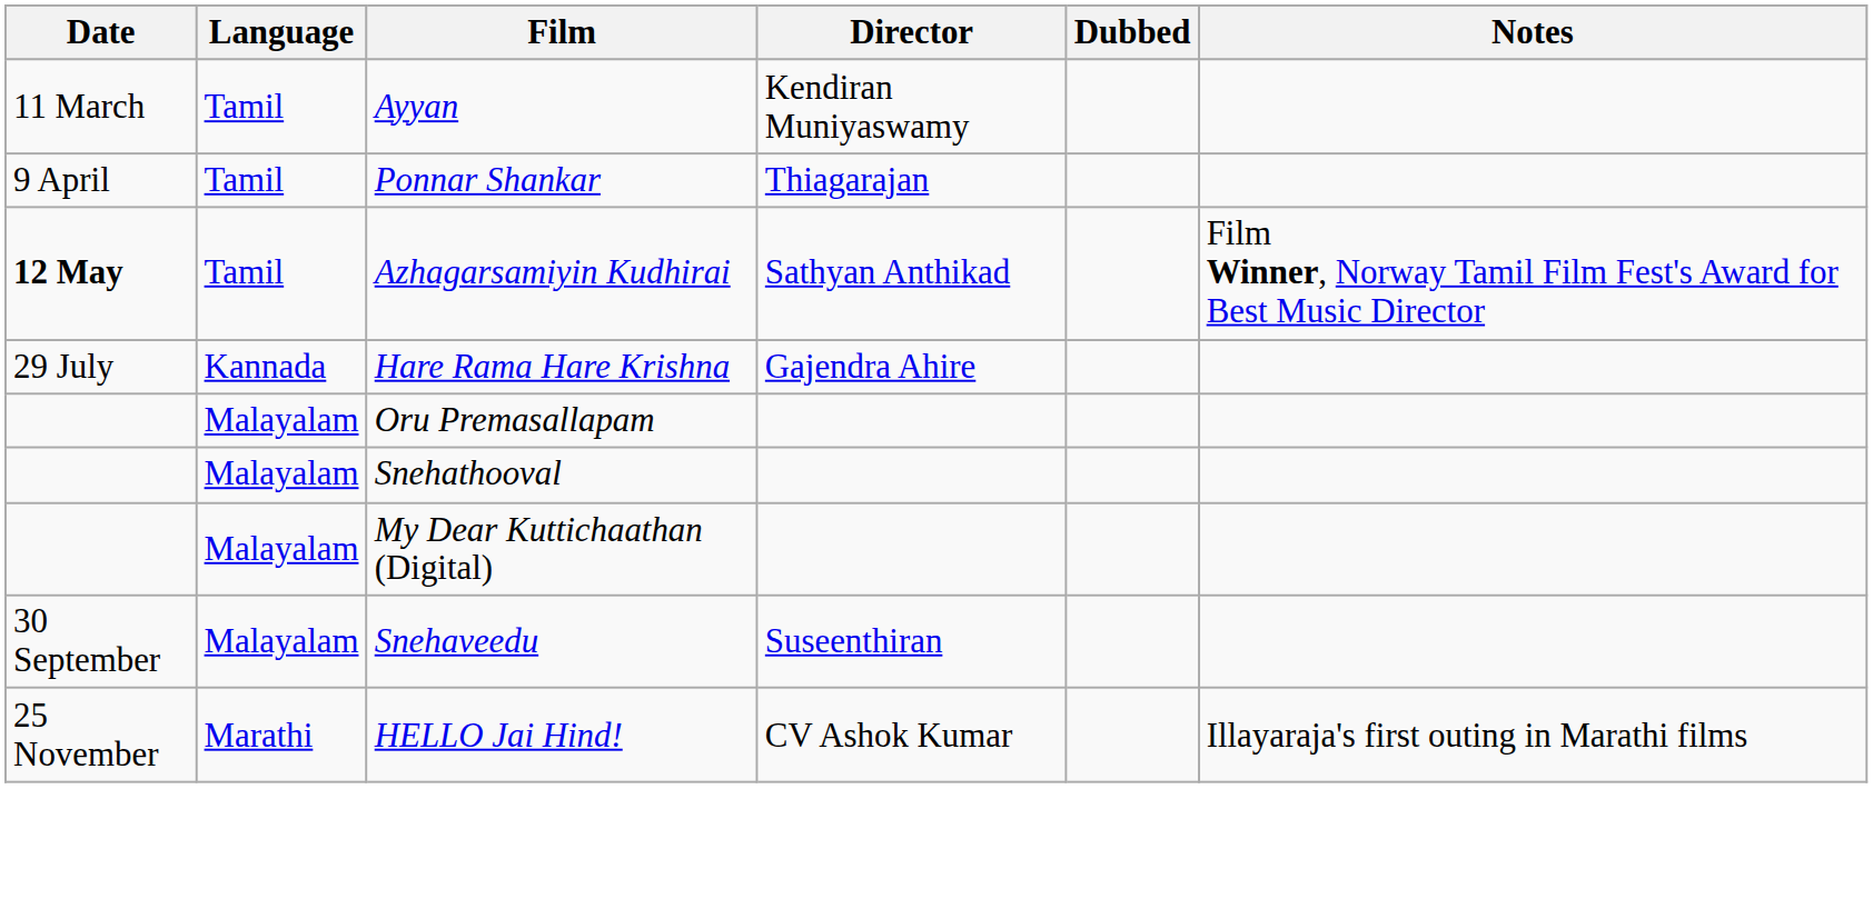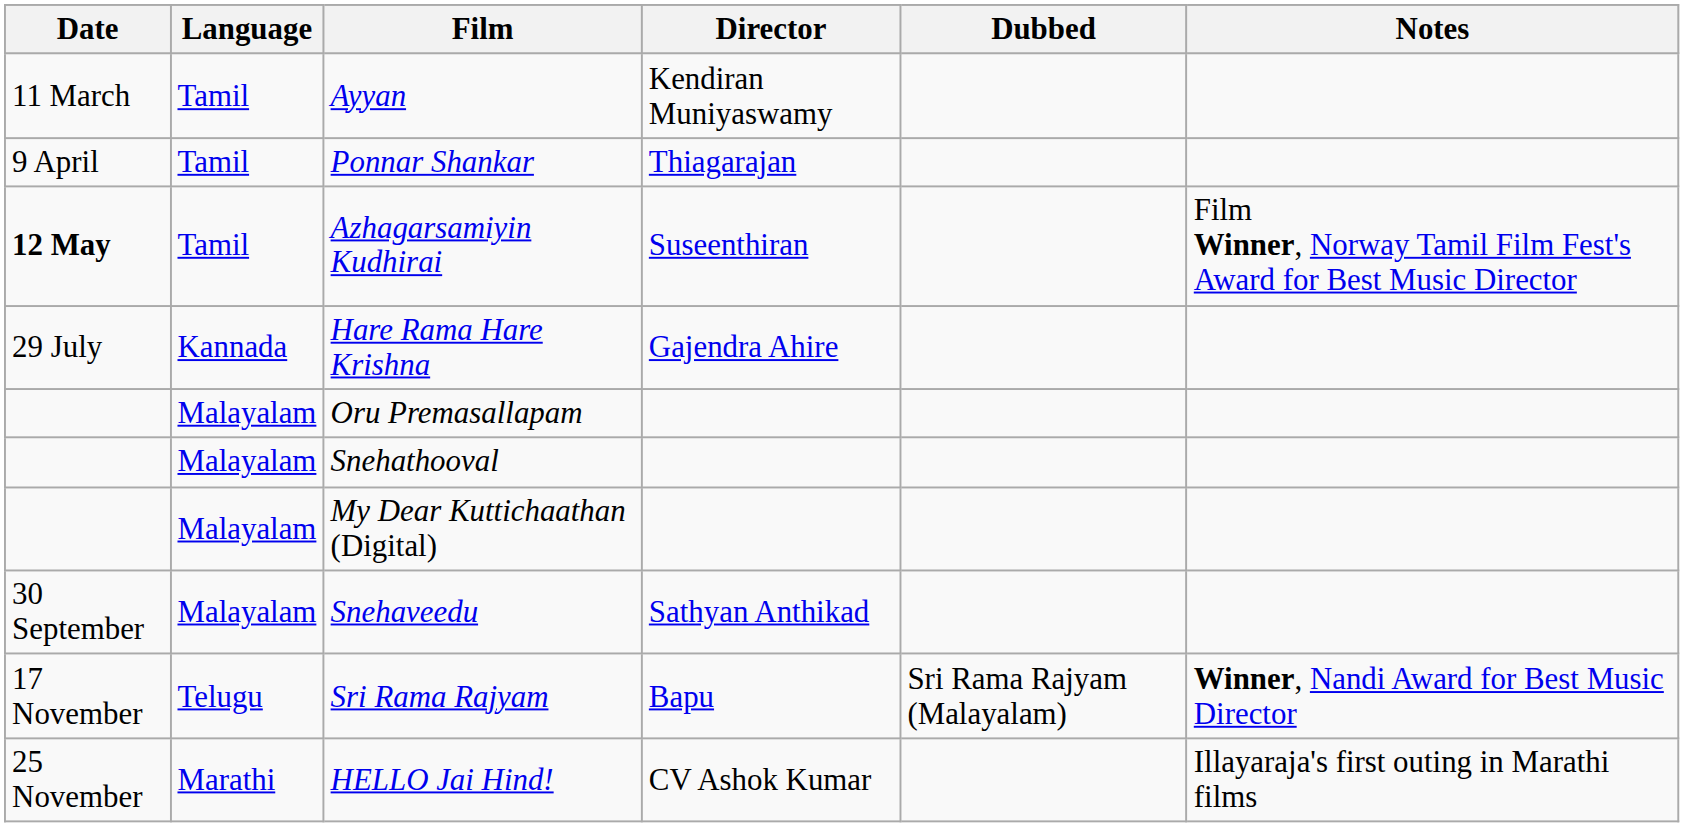Azhagarsamiyin Kudhirai | Director: Sathyan Anthikad -> Suseenthiran
Snehaveedu | Director: Suseenthiran -> Sathyan Anthikad
+ row: 17 November | Telugu | Sri Rama Rajyam | Bapu | Sri Rama Rajyam (Malayalam) | Winner, Nandi Award for Best Music Director
